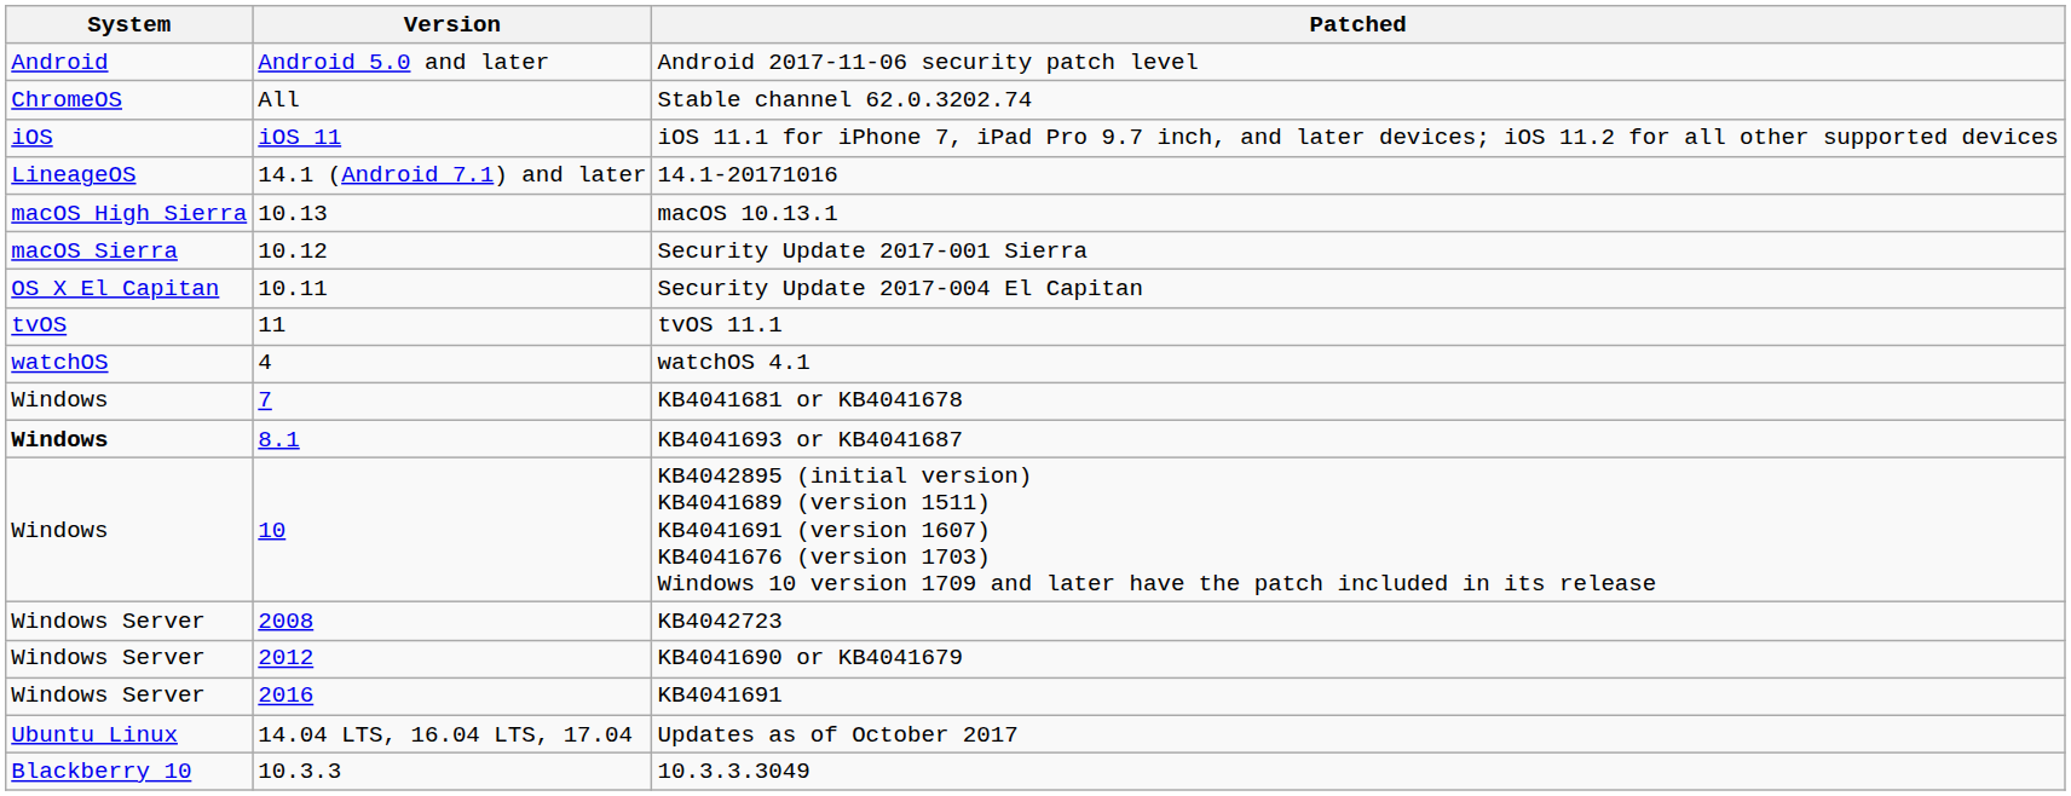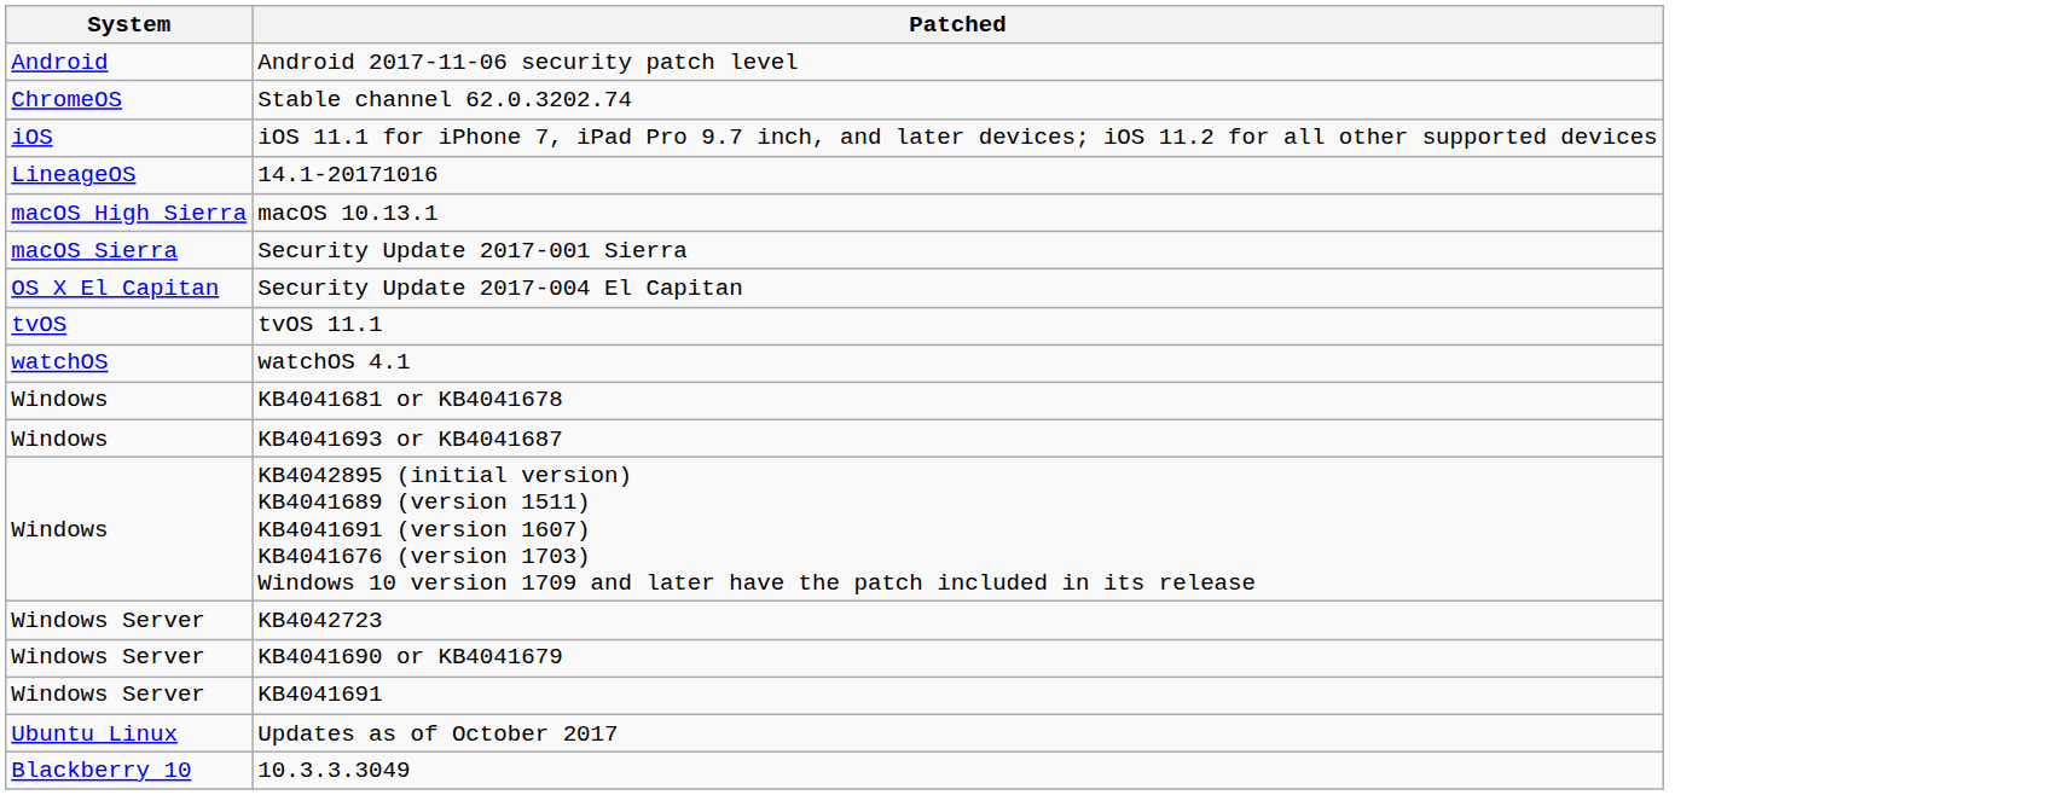- column: Version | Android 5.0 and later | All | iOS 11 | 14.1 (Android 7.1) and later | 10.13 | 10.12 | 10.11 | 11 | 4 | 7 | 8.1 | 10 | 2008 | 2012 | 2016 | 14.04 LTS, 16.04 LTS, 17.04 | 10.3.3
KB4041693 or KB4041687 | System: bold -> normal
